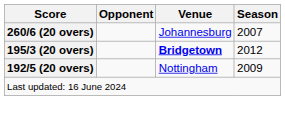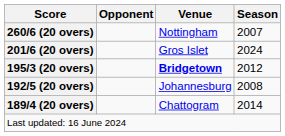260/6 (20 overs) | Venue: Johannesburg -> Nottingham
+ row: 201/6 (20 overs) | Gros Islet | 2024
192/5 (20 overs) | Venue: Nottingham -> Johannesburg
192/5 (20 overs) | Season: 2009 -> 2008
+ row: 189/4 (20 overs) | Chattogram | 2014
